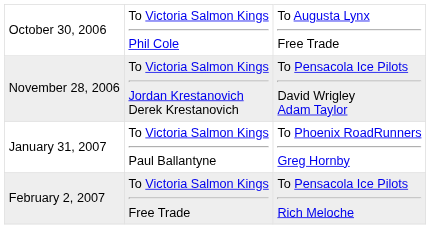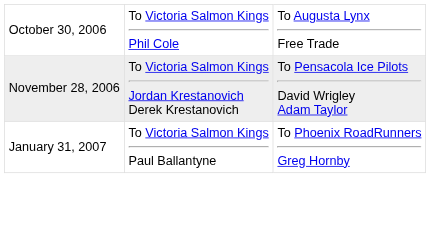- row: February 2, 2007 | To Victoria Salmon Kings Free Trade | To Pensacola Ice Pilots Rich Meloche
